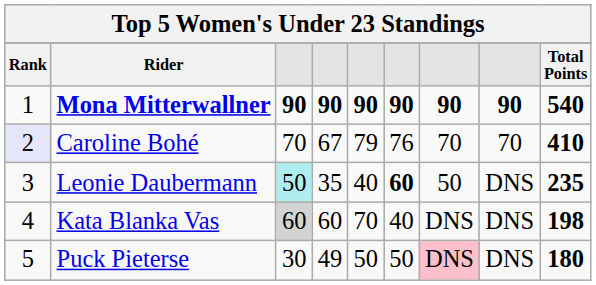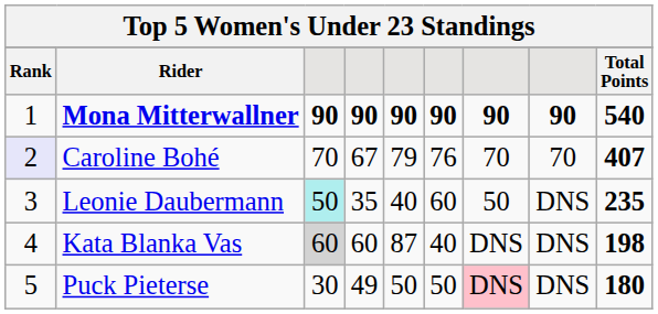Caroline Bohé | Total Points: 410 -> 407
Leonie Daubermann | column 6: bold -> normal
Kata Blanka Vas | column 5: 70 -> 87
